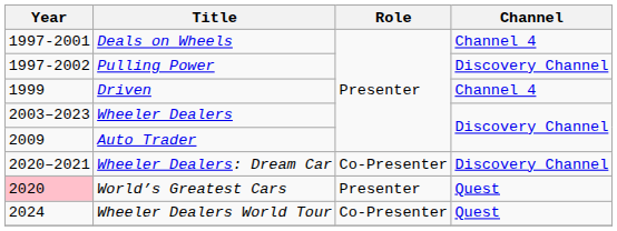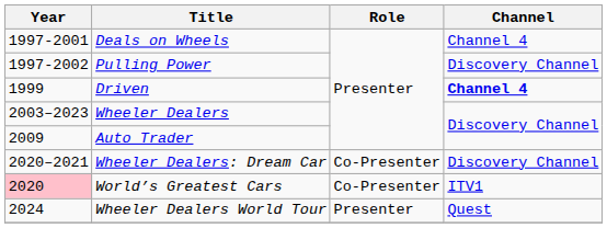Driven | Channel: normal -> bold
World’s Greatest Cars | Role: Presenter -> Co-Presenter
World’s Greatest Cars | Channel: Quest -> ITV1
Wheeler Dealers World Tour | Role: Co-Presenter -> Presenter
